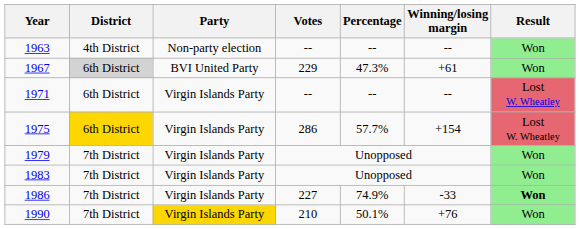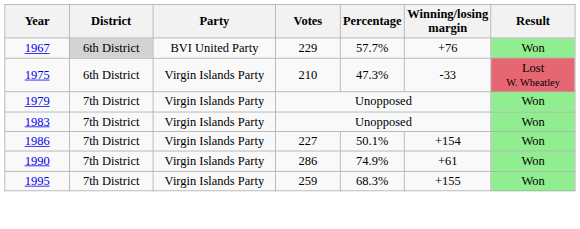- row: 1963 | 4th District | Non-party election | -- | -- | -- | Won
1967 | Percentage: 47.3% -> 57.7%
1967 | Winning/losing margin: +61 -> +76
- row: 1971 | 6th District | Virgin Islands Party | -- | -- | -- | Lost W. Wheatley
1975 | District: gold background -> no background
1975 | Votes: 286 -> 210
1975 | Percentage: 57.7% -> 47.3%
1975 | Winning/losing margin: +154 -> -33
1986 | Percentage: 74.9% -> 50.1%
1986 | Winning/losing margin: -33 -> +154
1986 | Result: bold -> normal
1990 | Party: gold background -> no background
1990 | Votes: 210 -> 286
1990 | Percentage: 50.1% -> 74.9%
1990 | Winning/losing margin: +76 -> +61
+ row: 1995 | 7th District | Virgin Islands Party | 259 | 68.3% | +155 | Won
